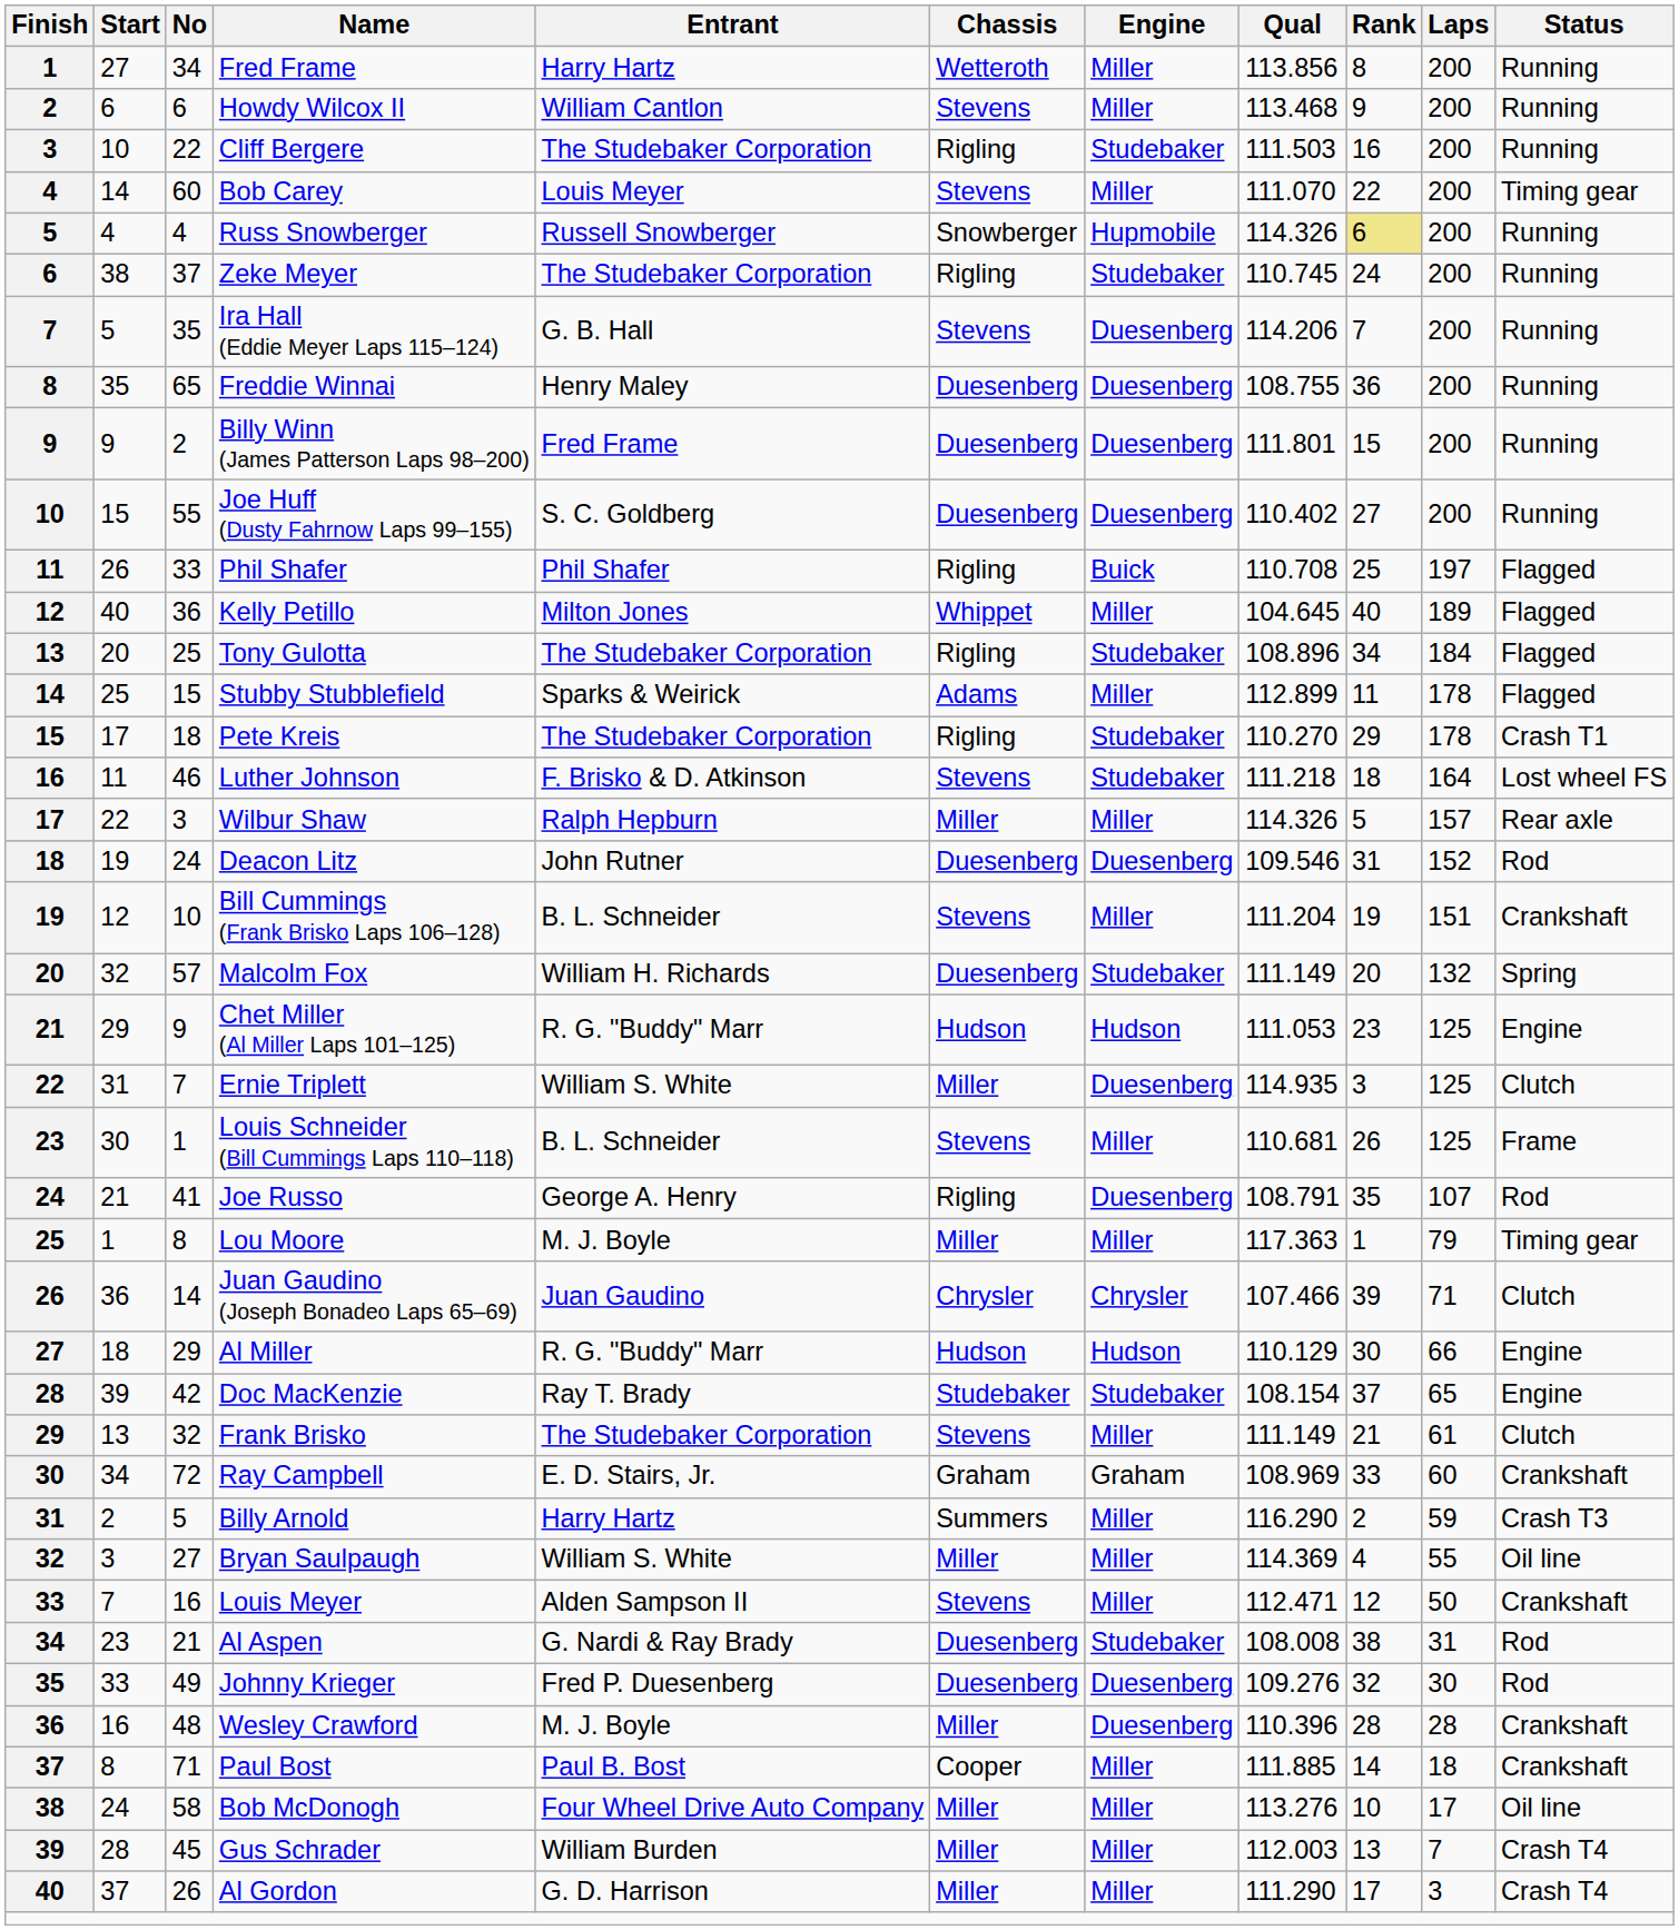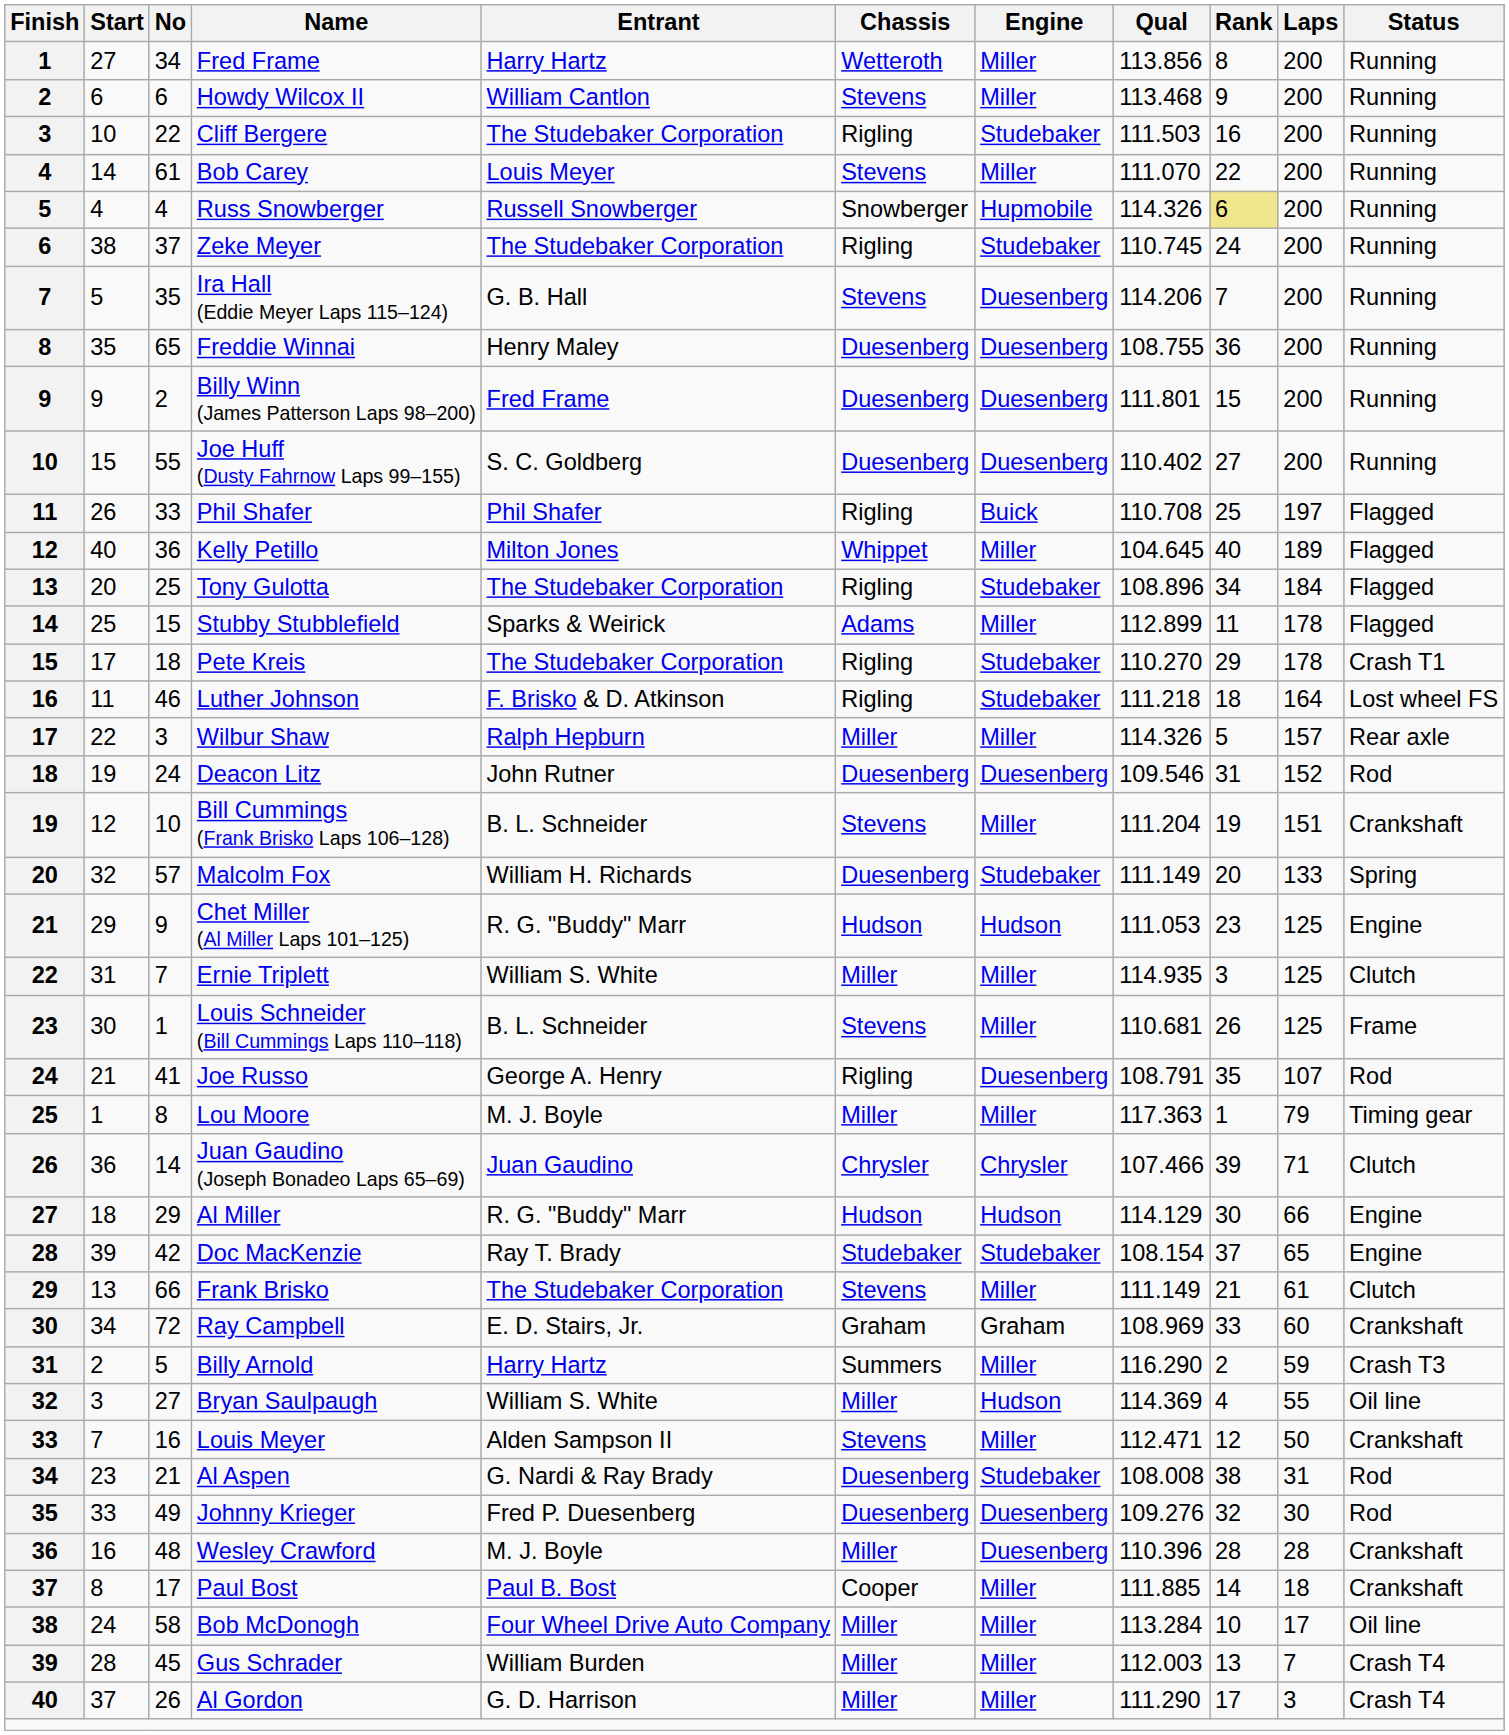Bob Carey | No: 60 -> 61
Bob Carey | Status: Timing gear -> Running
Luther Johnson | Chassis: Stevens -> Rigling
Malcolm Fox | Laps: 132 -> 133
Ernie Triplett | Engine: Duesenberg -> Miller
Al Miller | Qual: 110.129 -> 114.129
Frank Brisko | No: 32 -> 66
Bryan Saulpaugh | Engine: Miller -> Hudson
Paul Bost | No: 71 -> 17
Bob McDonogh | Qual: 113.276 -> 113.284
